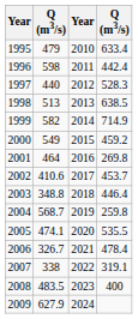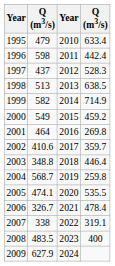1997 | column 2: 440 -> 437
2002 | column 4: 453.7 -> 359.7
